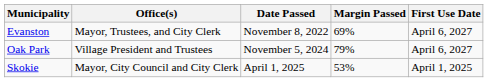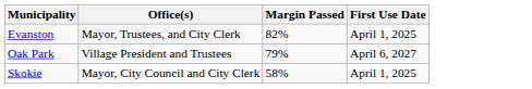- column: Date Passed | November 8, 2022 | November 5, 2024 | April 1, 2025
Evanston | Margin Passed: 69% -> 82%
Evanston | First Use Date: April 6, 2027 -> April 1, 2025
Skokie | Margin Passed: 53% -> 58%
